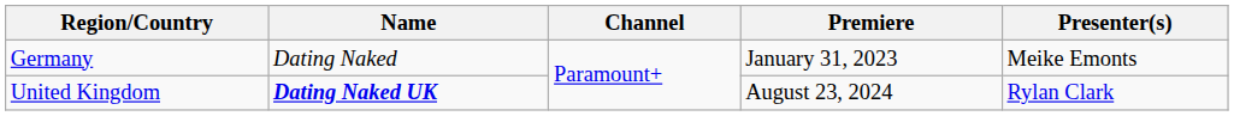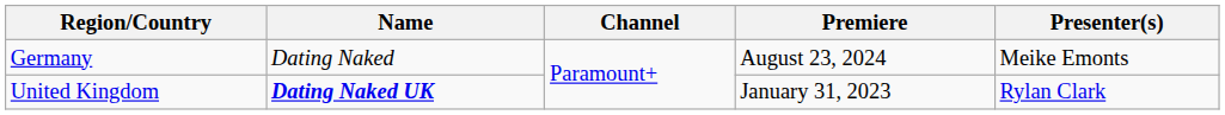Germany | Premiere: January 31, 2023 -> August 23, 2024
United Kingdom | Premiere: August 23, 2024 -> January 31, 2023
